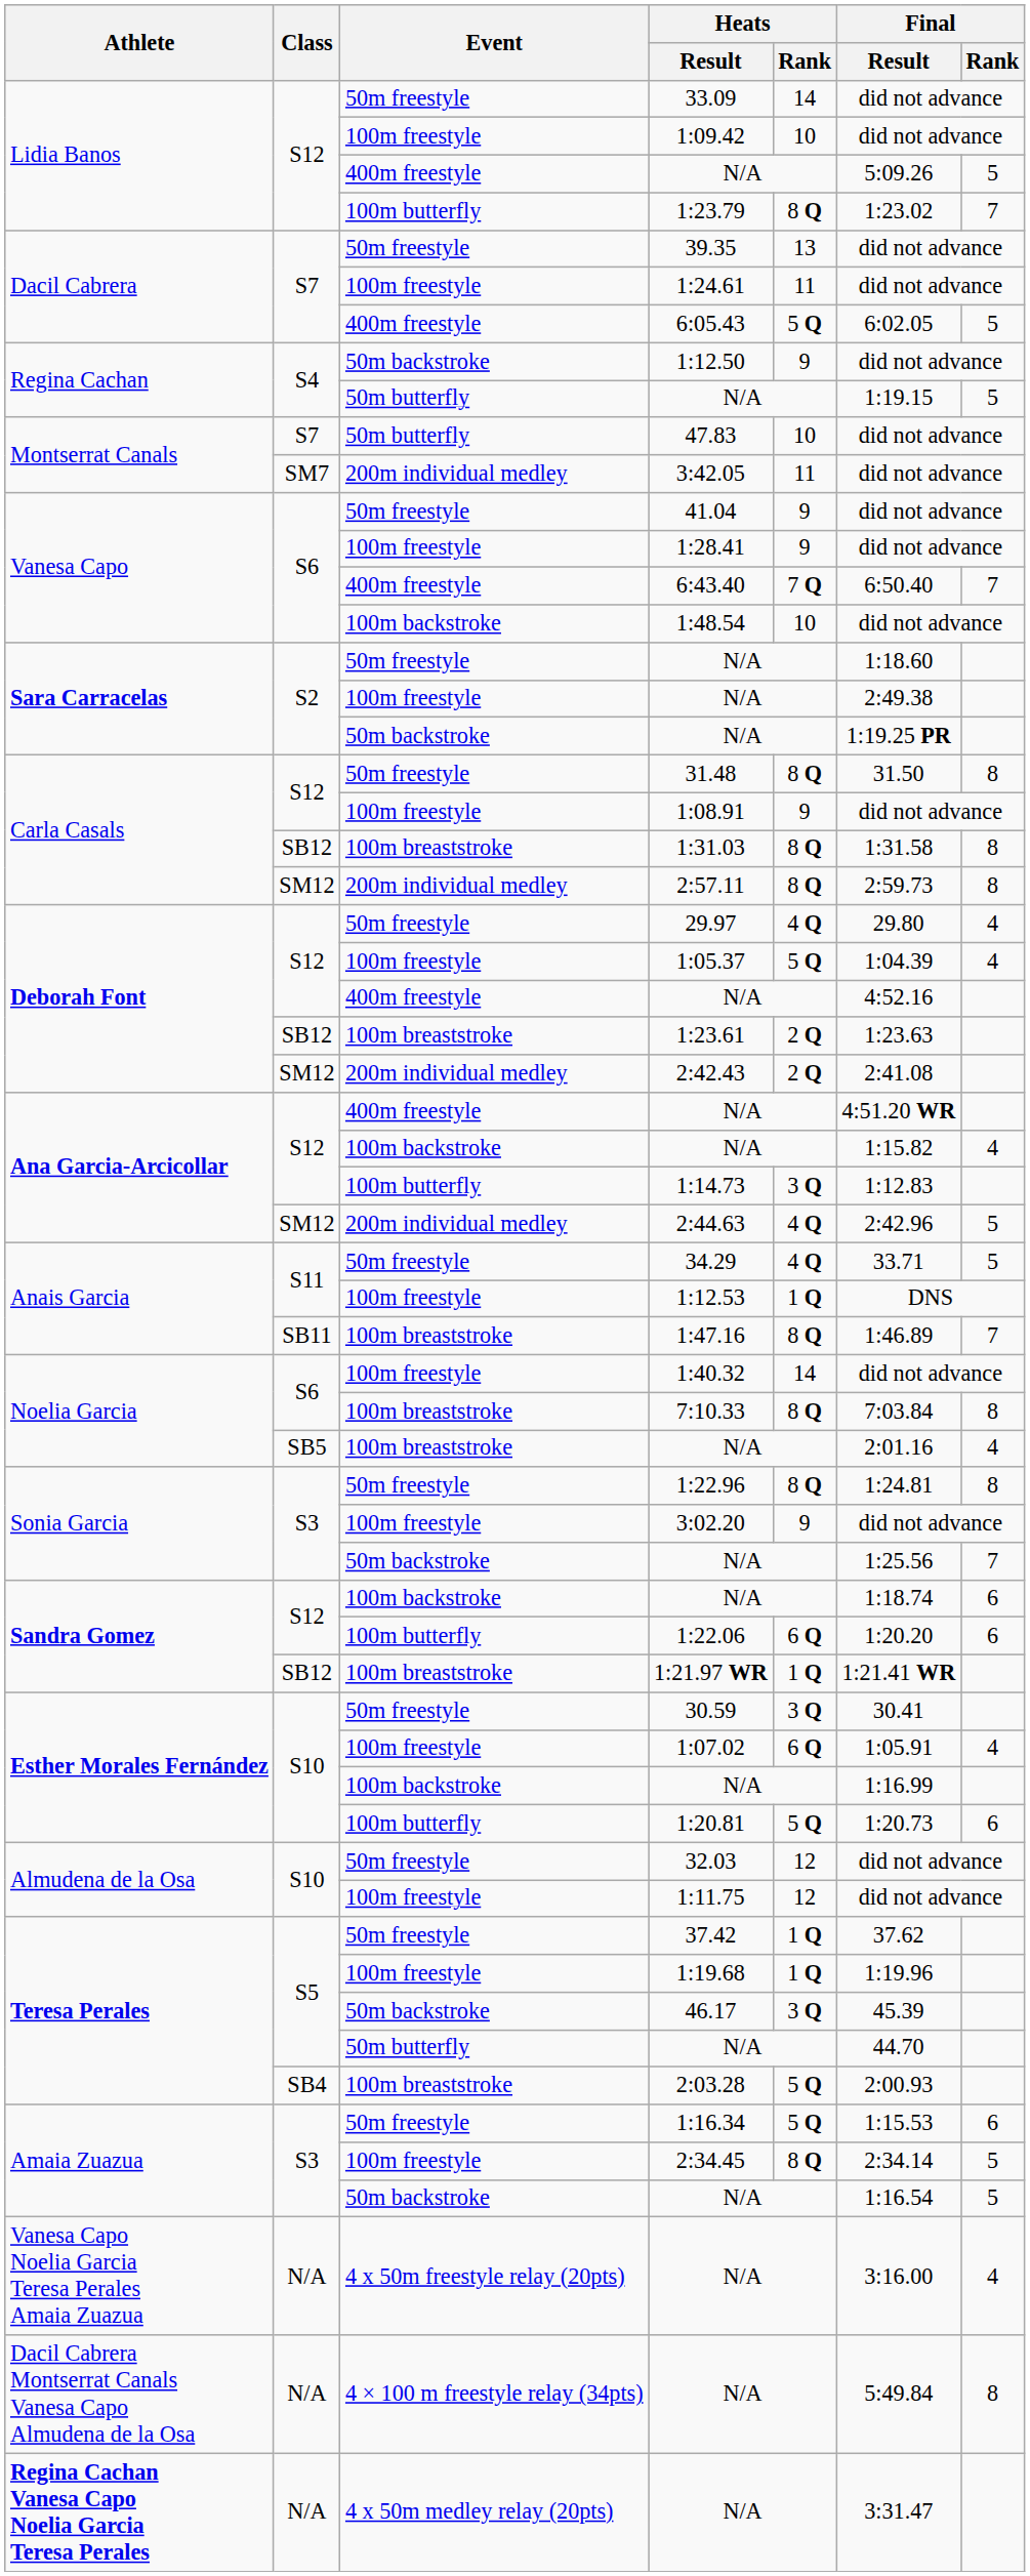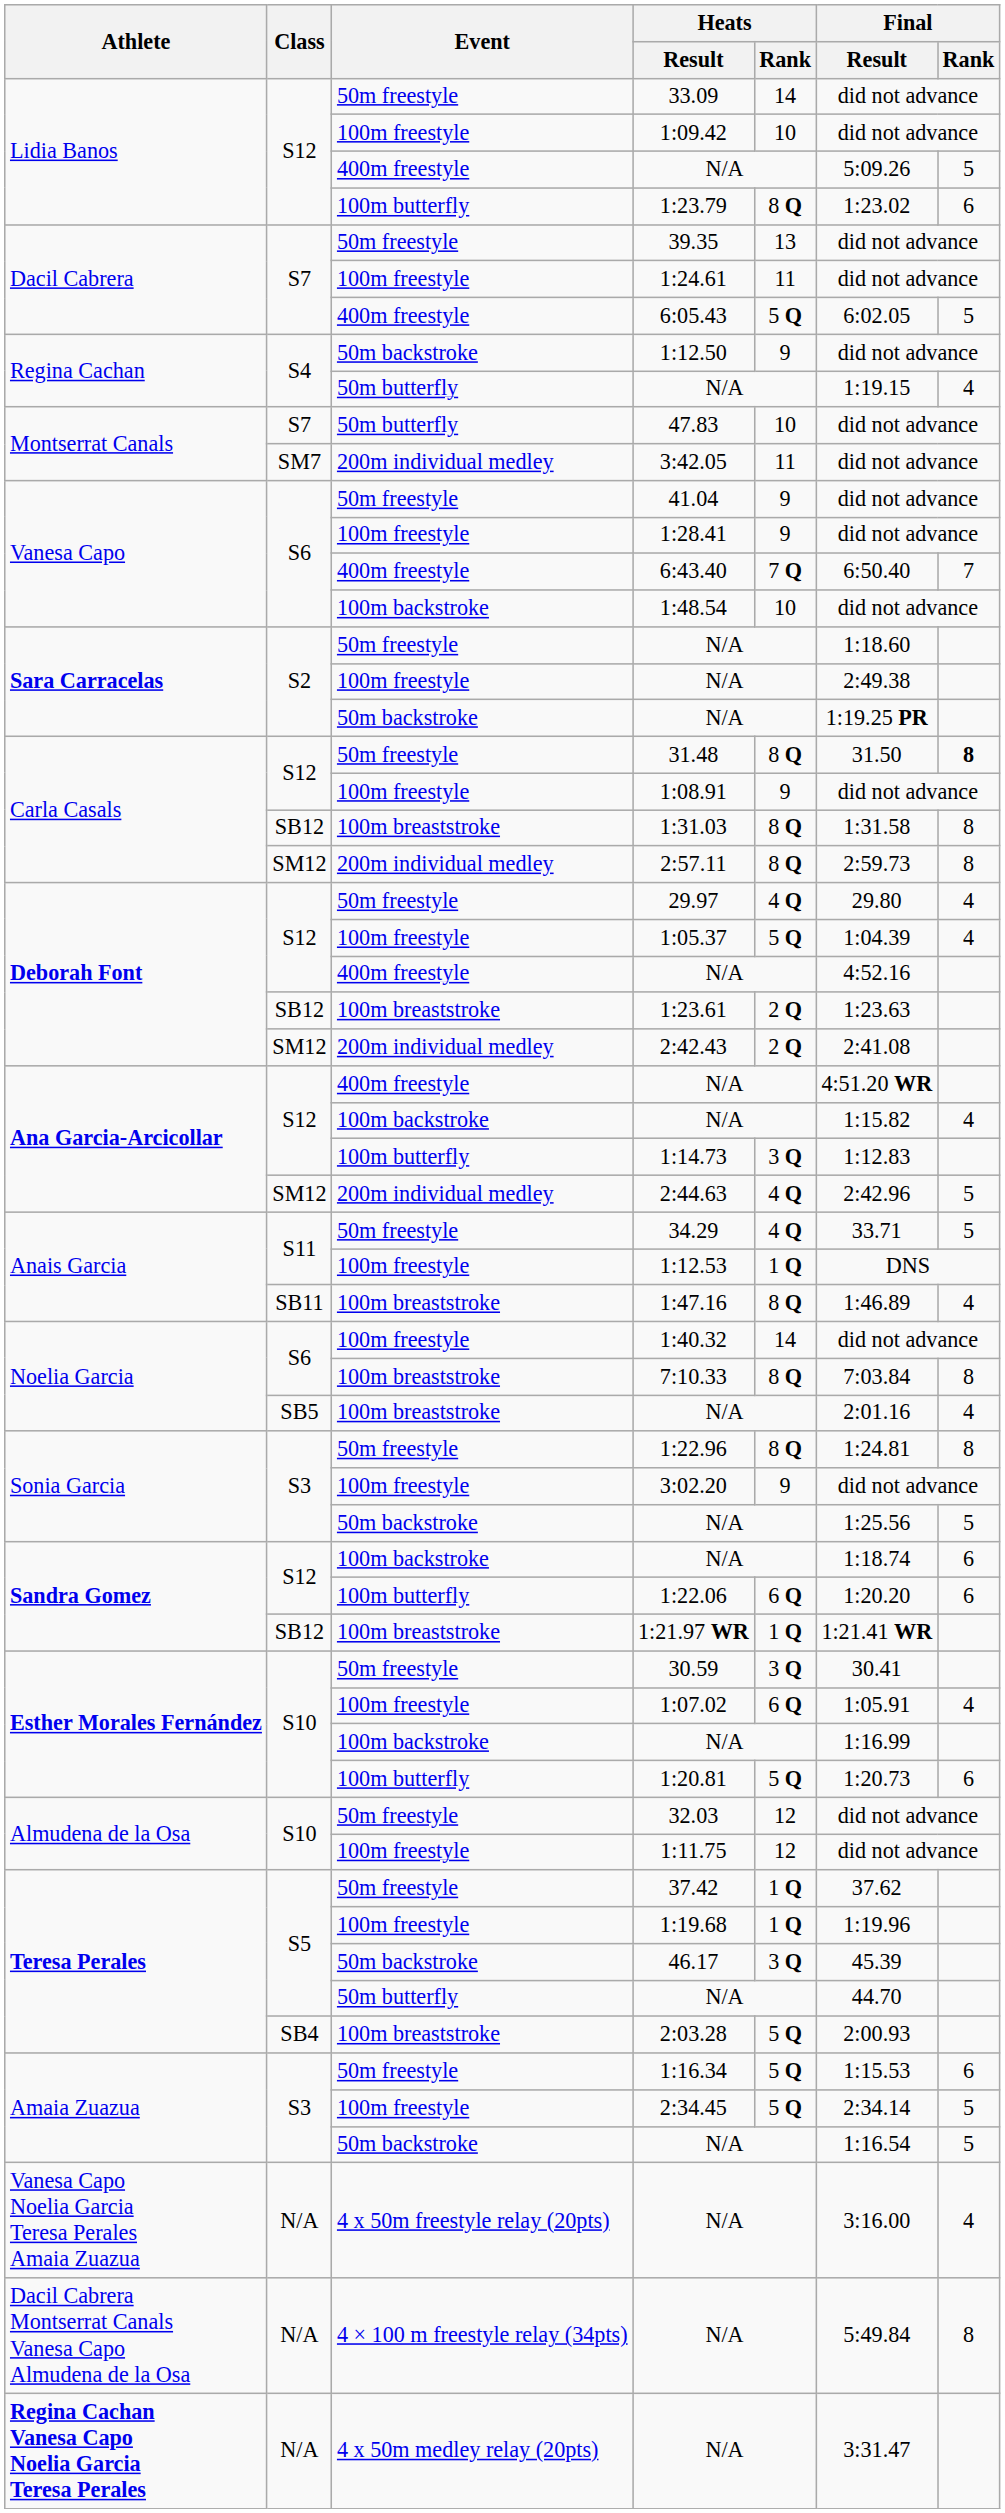1:23.79 | Final / Rank: 7 -> 6
Regina Cachan / N/A | Final / Rank: 5 -> 4
31.48 | Final / Rank: normal -> bold
1:47.16 | Final / Rank: 7 -> 4
Sonia Garcia / N/A | Final / Rank: 7 -> 5
2:34.45 | Heats / Rank: 8 Q -> 5 Q
